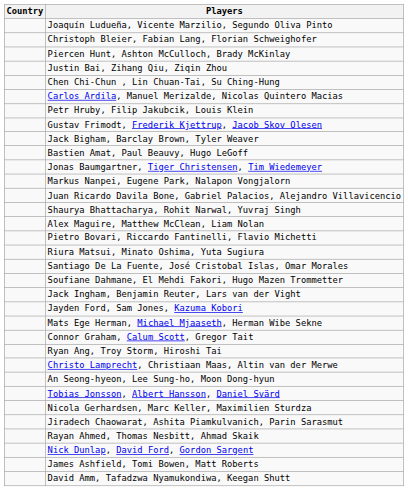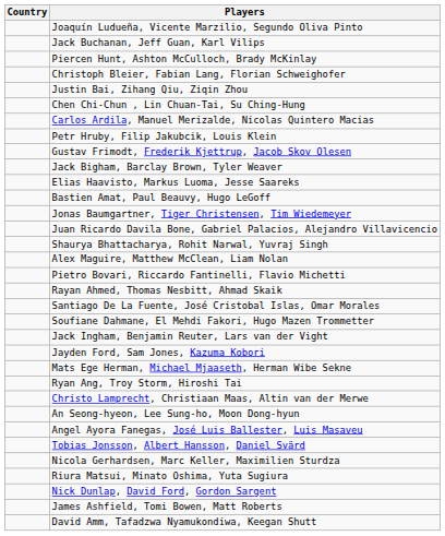+ row: Jack Buchanan, Jeff Guan, Karl Vilips
rows swapped: Christoph Bleier, Fabian Lang, Florian Schweighofer <-> Piercen Hunt, Ashton McCulloch, Brady McKinlay
+ row: Elias Haavisto, Markus Luoma, Jesse Saareks
- row: Markus Nanpei, Eugene Park, Nalapon Vongjalorn
rows swapped: Riura Matsui, Minato Oshima, Yuta Sugiura <-> Rayan Ahmed, Thomas Nesbitt, Ahmad Skaik
- row: Connor Graham, Calum Scott, Gregor Tait
+ row: Angel Ayora Fanegas, José Luis Ballester, Luis Masaveu
- row: Jiradech Chaowarat, Ashita Piamkulvanich, Parin Sarasmut
